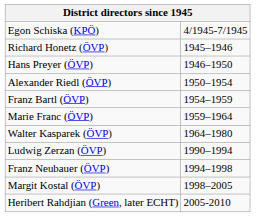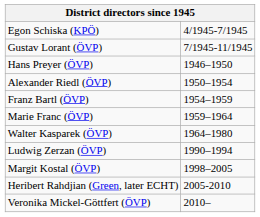+ row: Gustav Lorant (ÖVP) | 7/1945-11/1945
- row: Richard Honetz (ÖVP) | 1945–1946
- row: Franz Neubauer (ÖVP) | 1994–1998
+ row: Veronika Mickel-Göttfert (ÖVP) | 2010–
